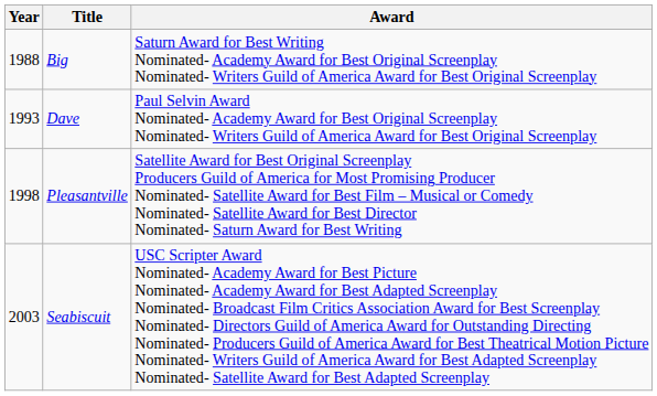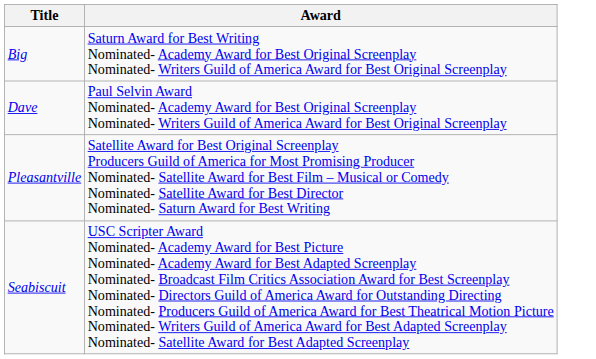- column: Year | 1988 | 1993 | 1998 | 2003
